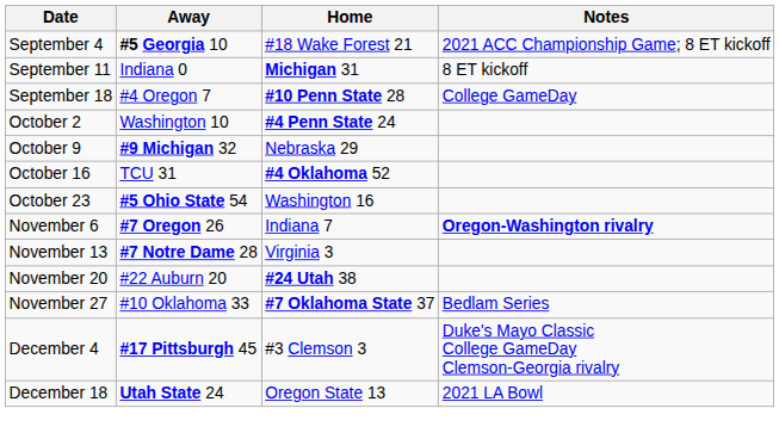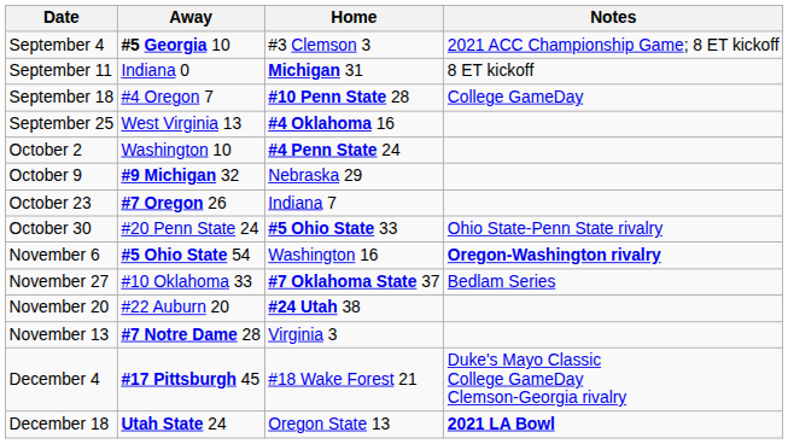September 4 | Home: #18 Wake Forest 21 -> #3 Clemson 3
+ row: September 25 | West Virginia 13 | #4 Oklahoma 16
- row: October 16 | TCU 31 | #4 Oklahoma 52
October 23 | Away: #5 Ohio State 54 -> #7 Oregon 26
October 23 | Home: Washington 16 -> Indiana 7
+ row: October 30 | #20 Penn State 24 | #5 Ohio State 33 | Ohio State-Penn State rivalry
November 6 | Away: #7 Oregon 26 -> #5 Ohio State 54
November 6 | Home: Indiana 7 -> Washington 16
rows swapped: November 13 <-> November 27
December 4 | Home: #3 Clemson 3 -> #18 Wake Forest 21
December 18 | Notes: normal -> bold
